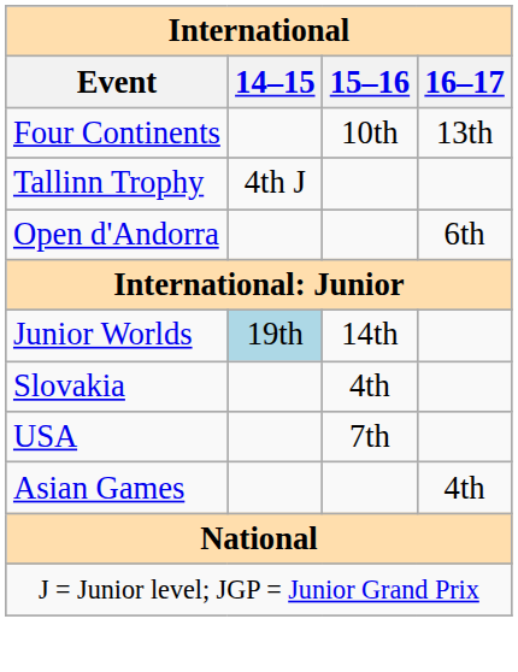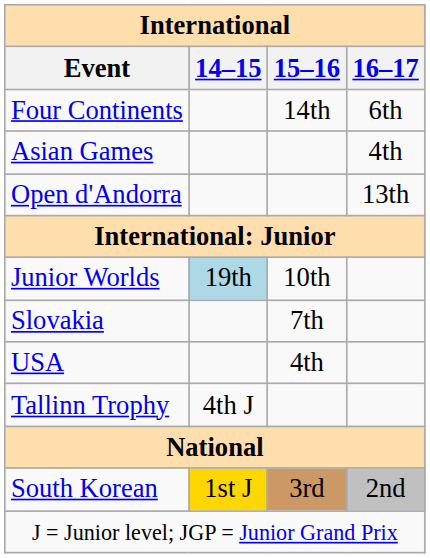Four Continents | 15–16: 10th -> 14th
Four Continents | 16–17: 13th -> 6th
rows swapped: Asian Games <-> Tallinn Trophy
Open d'Andorra | 16–17: 6th -> 13th
Junior Worlds | 15–16: 14th -> 10th
Slovakia | 15–16: 4th -> 7th
USA | 15–16: 7th -> 4th
+ row: South Korean | 1st J | 3rd | 2nd
